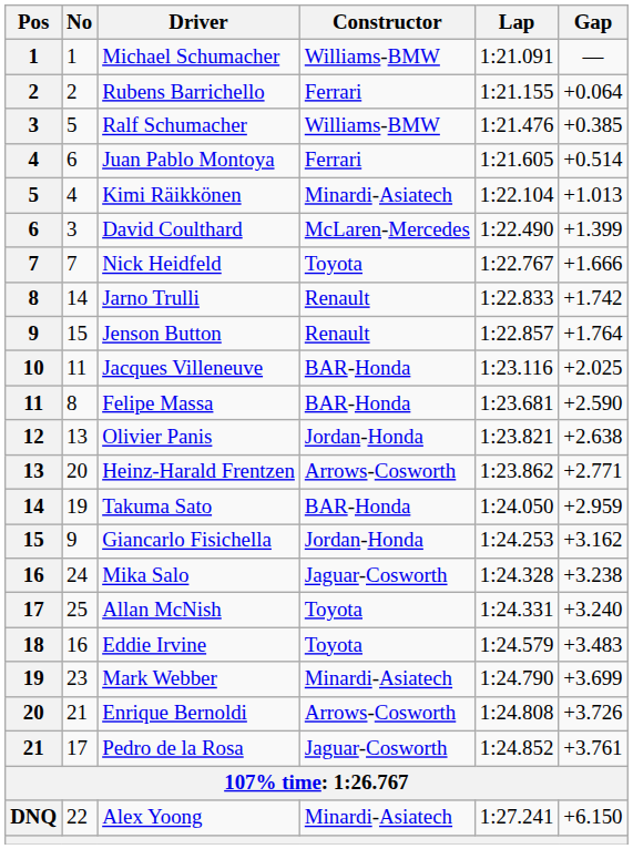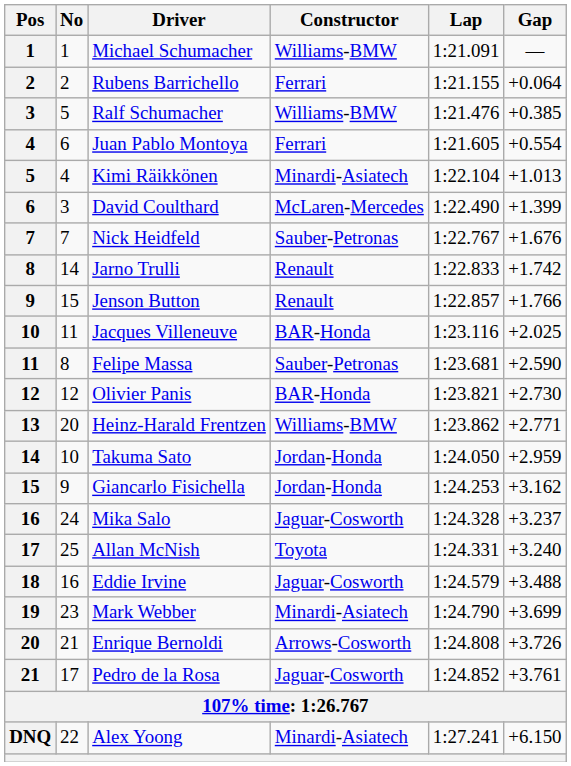Juan Pablo Montoya | Gap: +0.514 -> +0.554
Nick Heidfeld | Constructor: Toyota -> Sauber-Petronas
Nick Heidfeld | Gap: +1.666 -> +1.676
Jenson Button | Gap: +1.764 -> +1.766
Felipe Massa | Constructor: BAR-Honda -> Sauber-Petronas
Olivier Panis | No: 13 -> 12
Olivier Panis | Constructor: Jordan-Honda -> BAR-Honda
Olivier Panis | Gap: +2.638 -> +2.730
Heinz-Harald Frentzen | Constructor: Arrows-Cosworth -> Williams-BMW
Takuma Sato | No: 19 -> 10
Takuma Sato | Constructor: BAR-Honda -> Jordan-Honda
Mika Salo | Gap: +3.238 -> +3.237
Eddie Irvine | Constructor: Toyota -> Jaguar-Cosworth
Eddie Irvine | Gap: +3.483 -> +3.488
